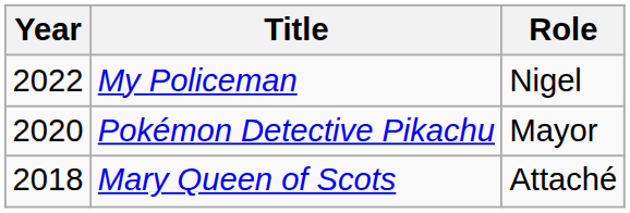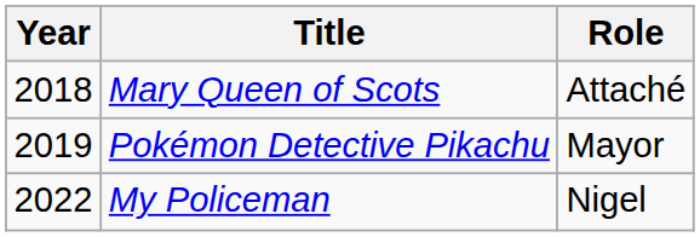rows swapped: Mary Queen of Scots <-> My Policeman
Pokémon Detective Pikachu | Year: 2020 -> 2019
